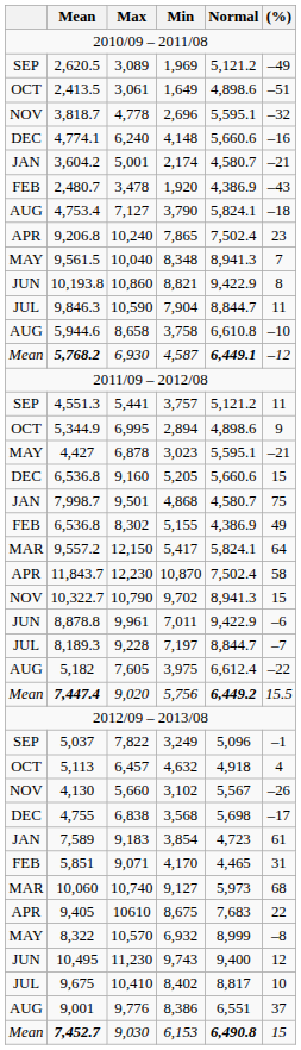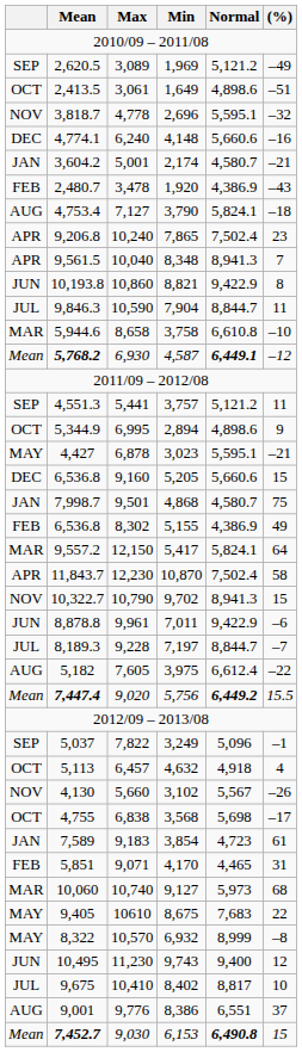10,040 | column 1: MAY -> APR
8,658 | column 1: AUG -> MAR
6,838 | column 1: DEC -> OCT
10610 | column 1: APR -> MAY
